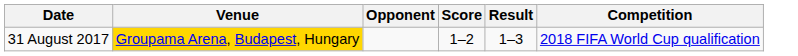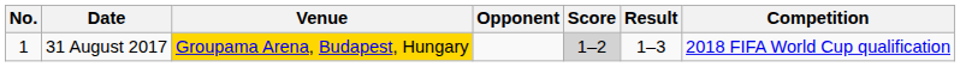+ column: No. | 1
31 August 2017 | Score: no background -> lightgrey background
